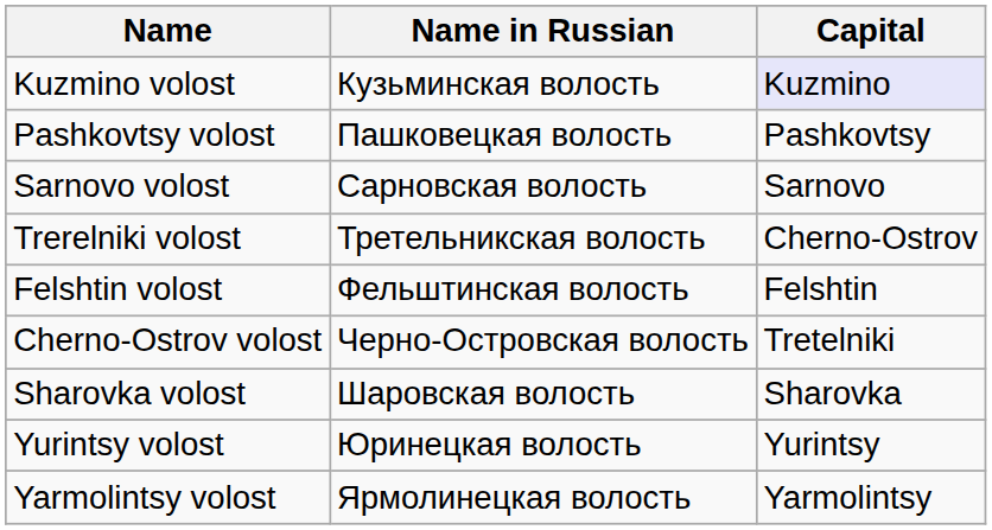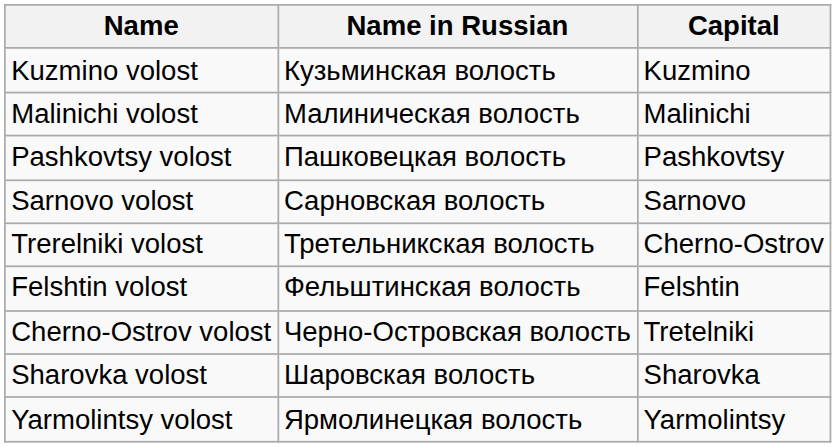Kuzmino volost | Capital: lavender background -> no background
+ row: Malinichi volost | Малиническая волость | Malinichi
- row: Yurintsy volost | Юринецкая волость | Yurintsy
